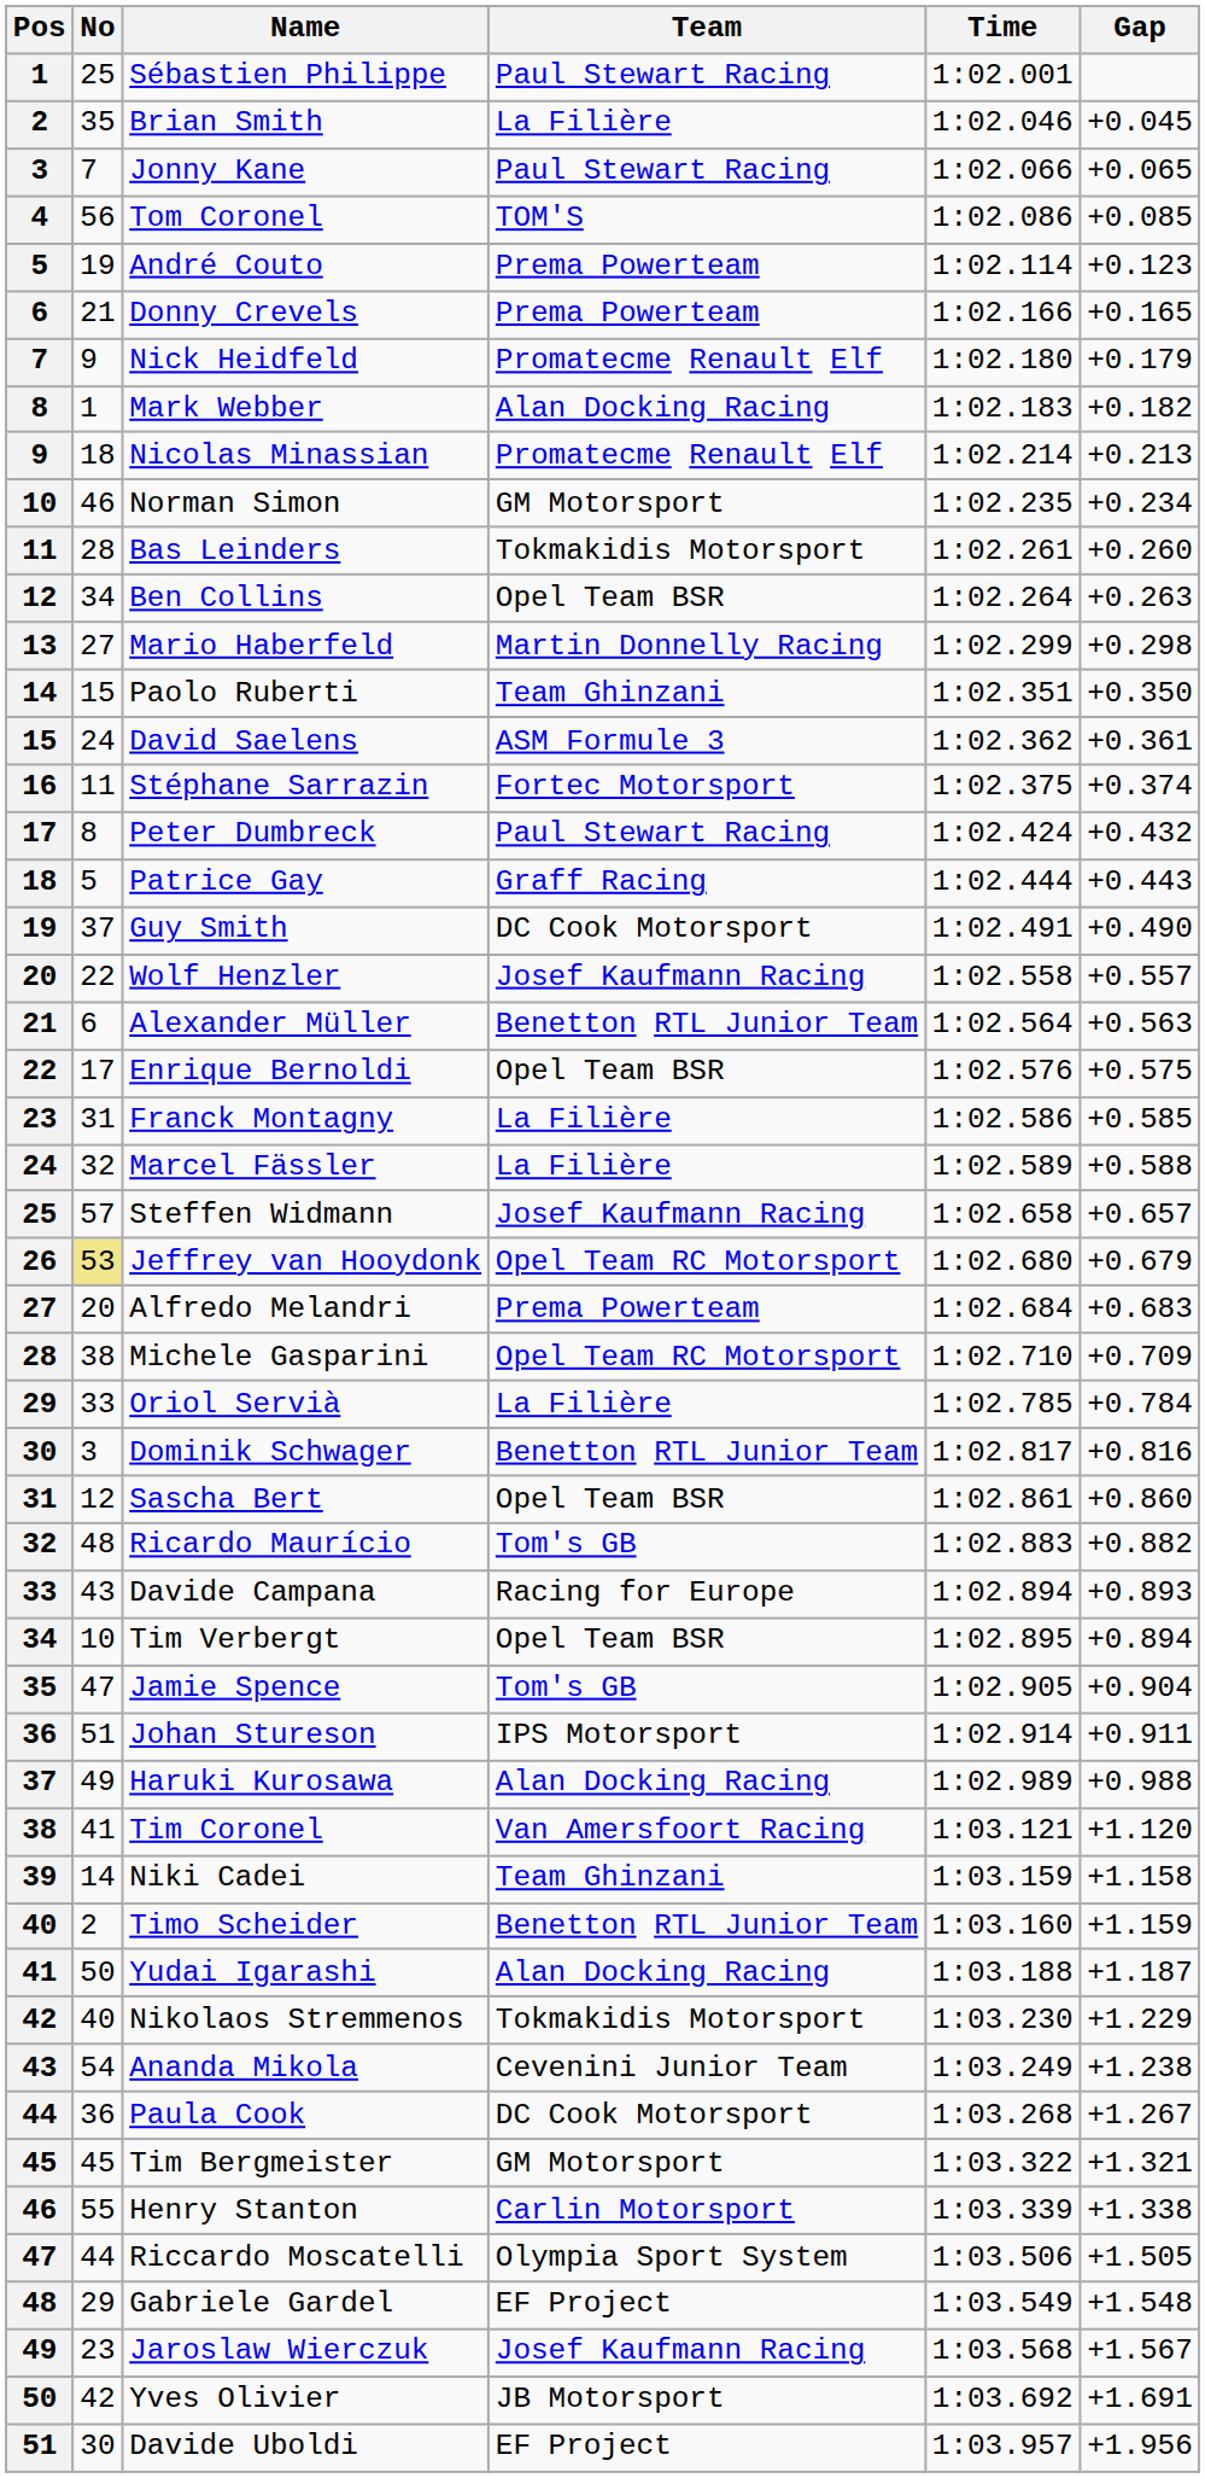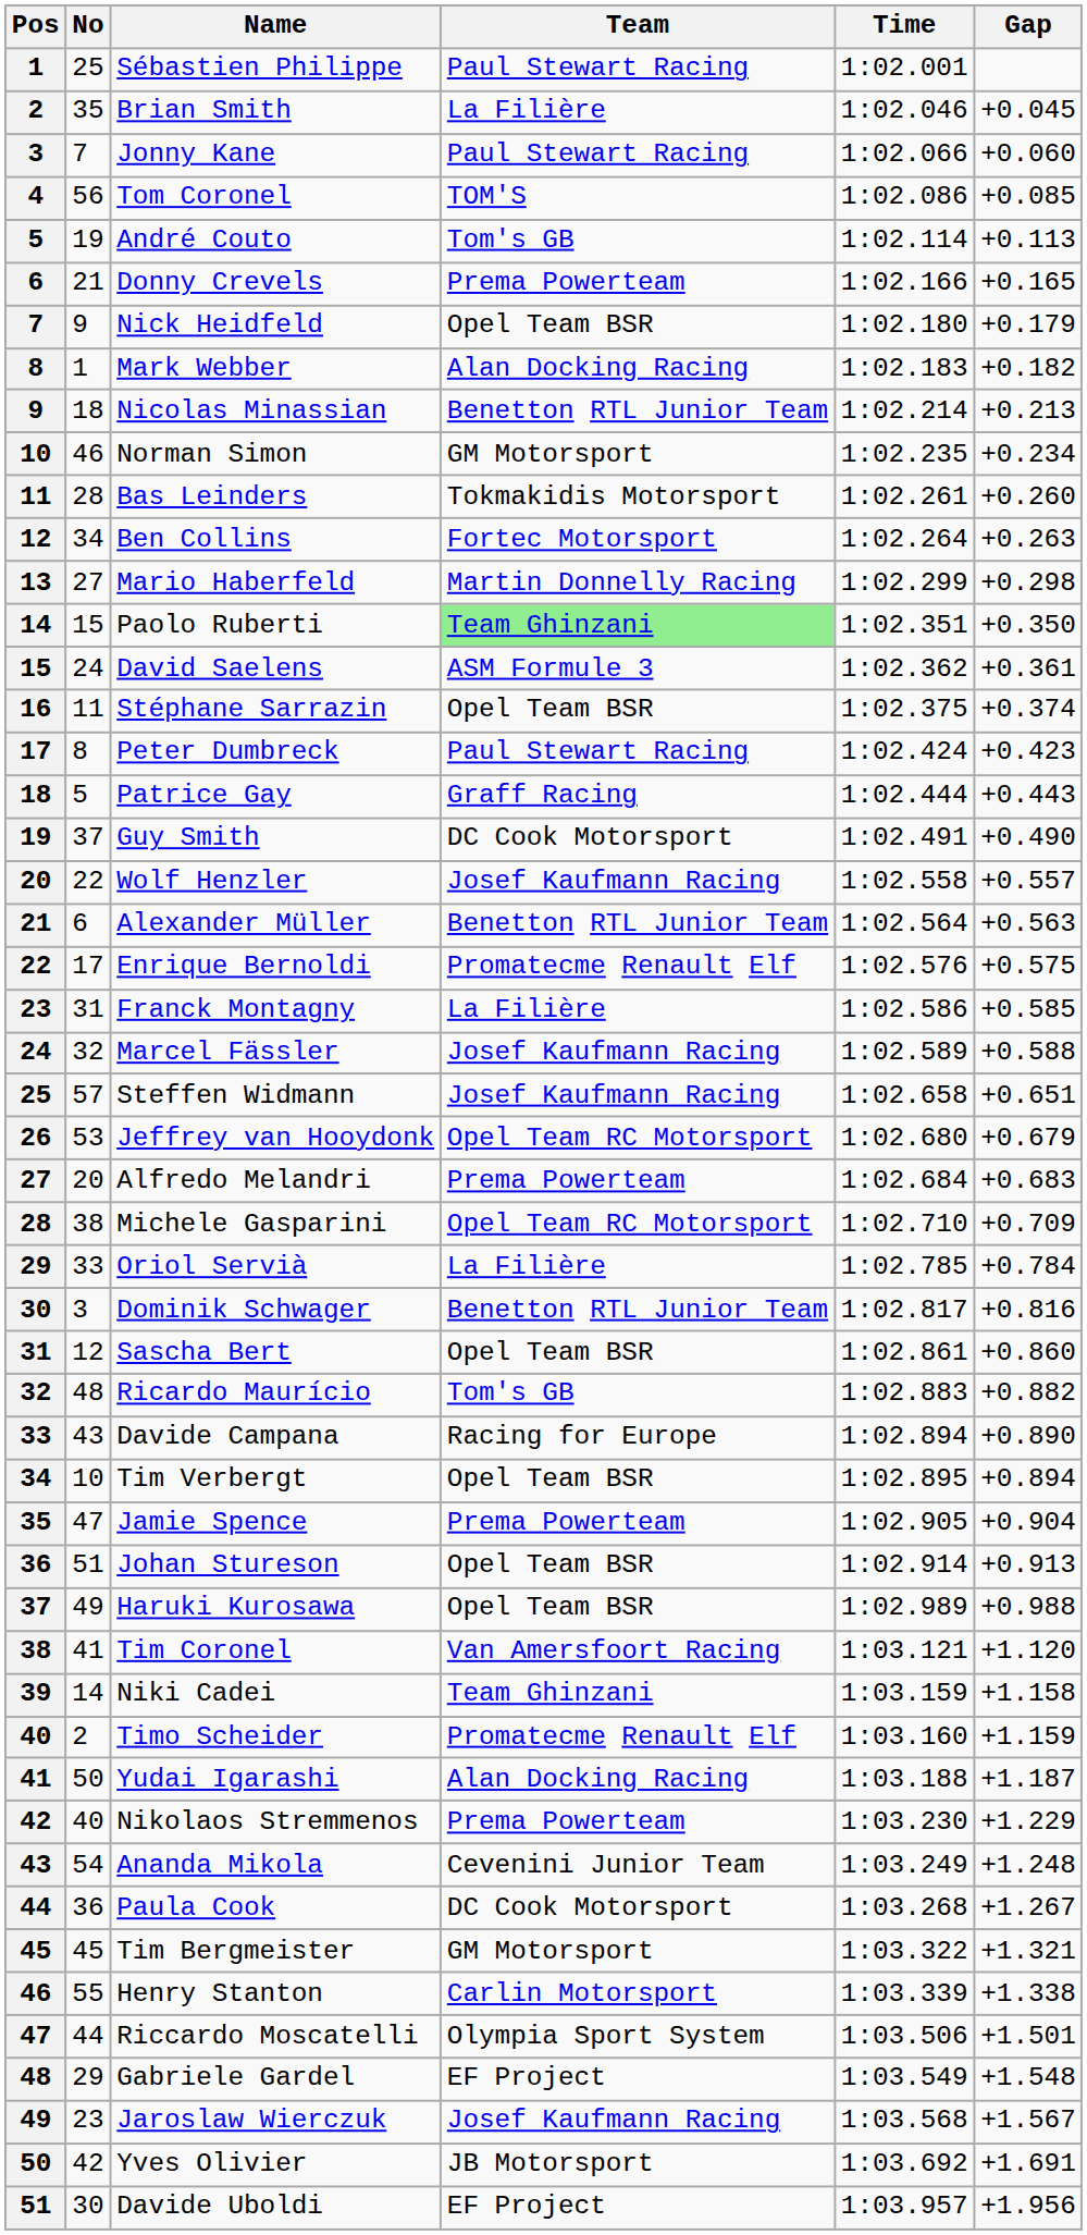Jonny Kane | Gap: +0.065 -> +0.060
André Couto | Team: Prema Powerteam -> Tom's GB
André Couto | Gap: +0.123 -> +0.113
Nick Heidfeld | Team: Promatecme Renault Elf -> Opel Team BSR
Nicolas Minassian | Team: Promatecme Renault Elf -> Benetton RTL Junior Team
Ben Collins | Team: Opel Team BSR -> Fortec Motorsport
Paolo Ruberti | Team: no background -> lightgreen background
Stéphane Sarrazin | Team: Fortec Motorsport -> Opel Team BSR
Peter Dumbreck | Gap: +0.432 -> +0.423
Enrique Bernoldi | Team: Opel Team BSR -> Promatecme Renault Elf
Marcel Fässler | Team: La Filière -> Josef Kaufmann Racing
Steffen Widmann | Gap: +0.657 -> +0.651
Jeffrey van Hooydonk | No: khaki background -> no background
Davide Campana | Gap: +0.893 -> +0.890
Jamie Spence | Team: Tom's GB -> Prema Powerteam
Johan Stureson | Team: IPS Motorsport -> Opel Team BSR
Johan Stureson | Gap: +0.911 -> +0.913
Haruki Kurosawa | Team: Alan Docking Racing -> Opel Team BSR
Timo Scheider | Team: Benetton RTL Junior Team -> Promatecme Renault Elf
Nikolaos Stremmenos | Team: Tokmakidis Motorsport -> Prema Powerteam
Ananda Mikola | Gap: +1.238 -> +1.248
Riccardo Moscatelli | Gap: +1.505 -> +1.501
